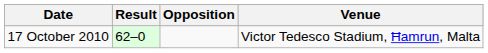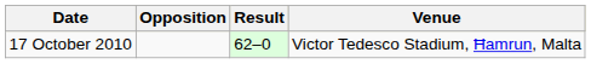columns swapped: Opposition <-> Result
